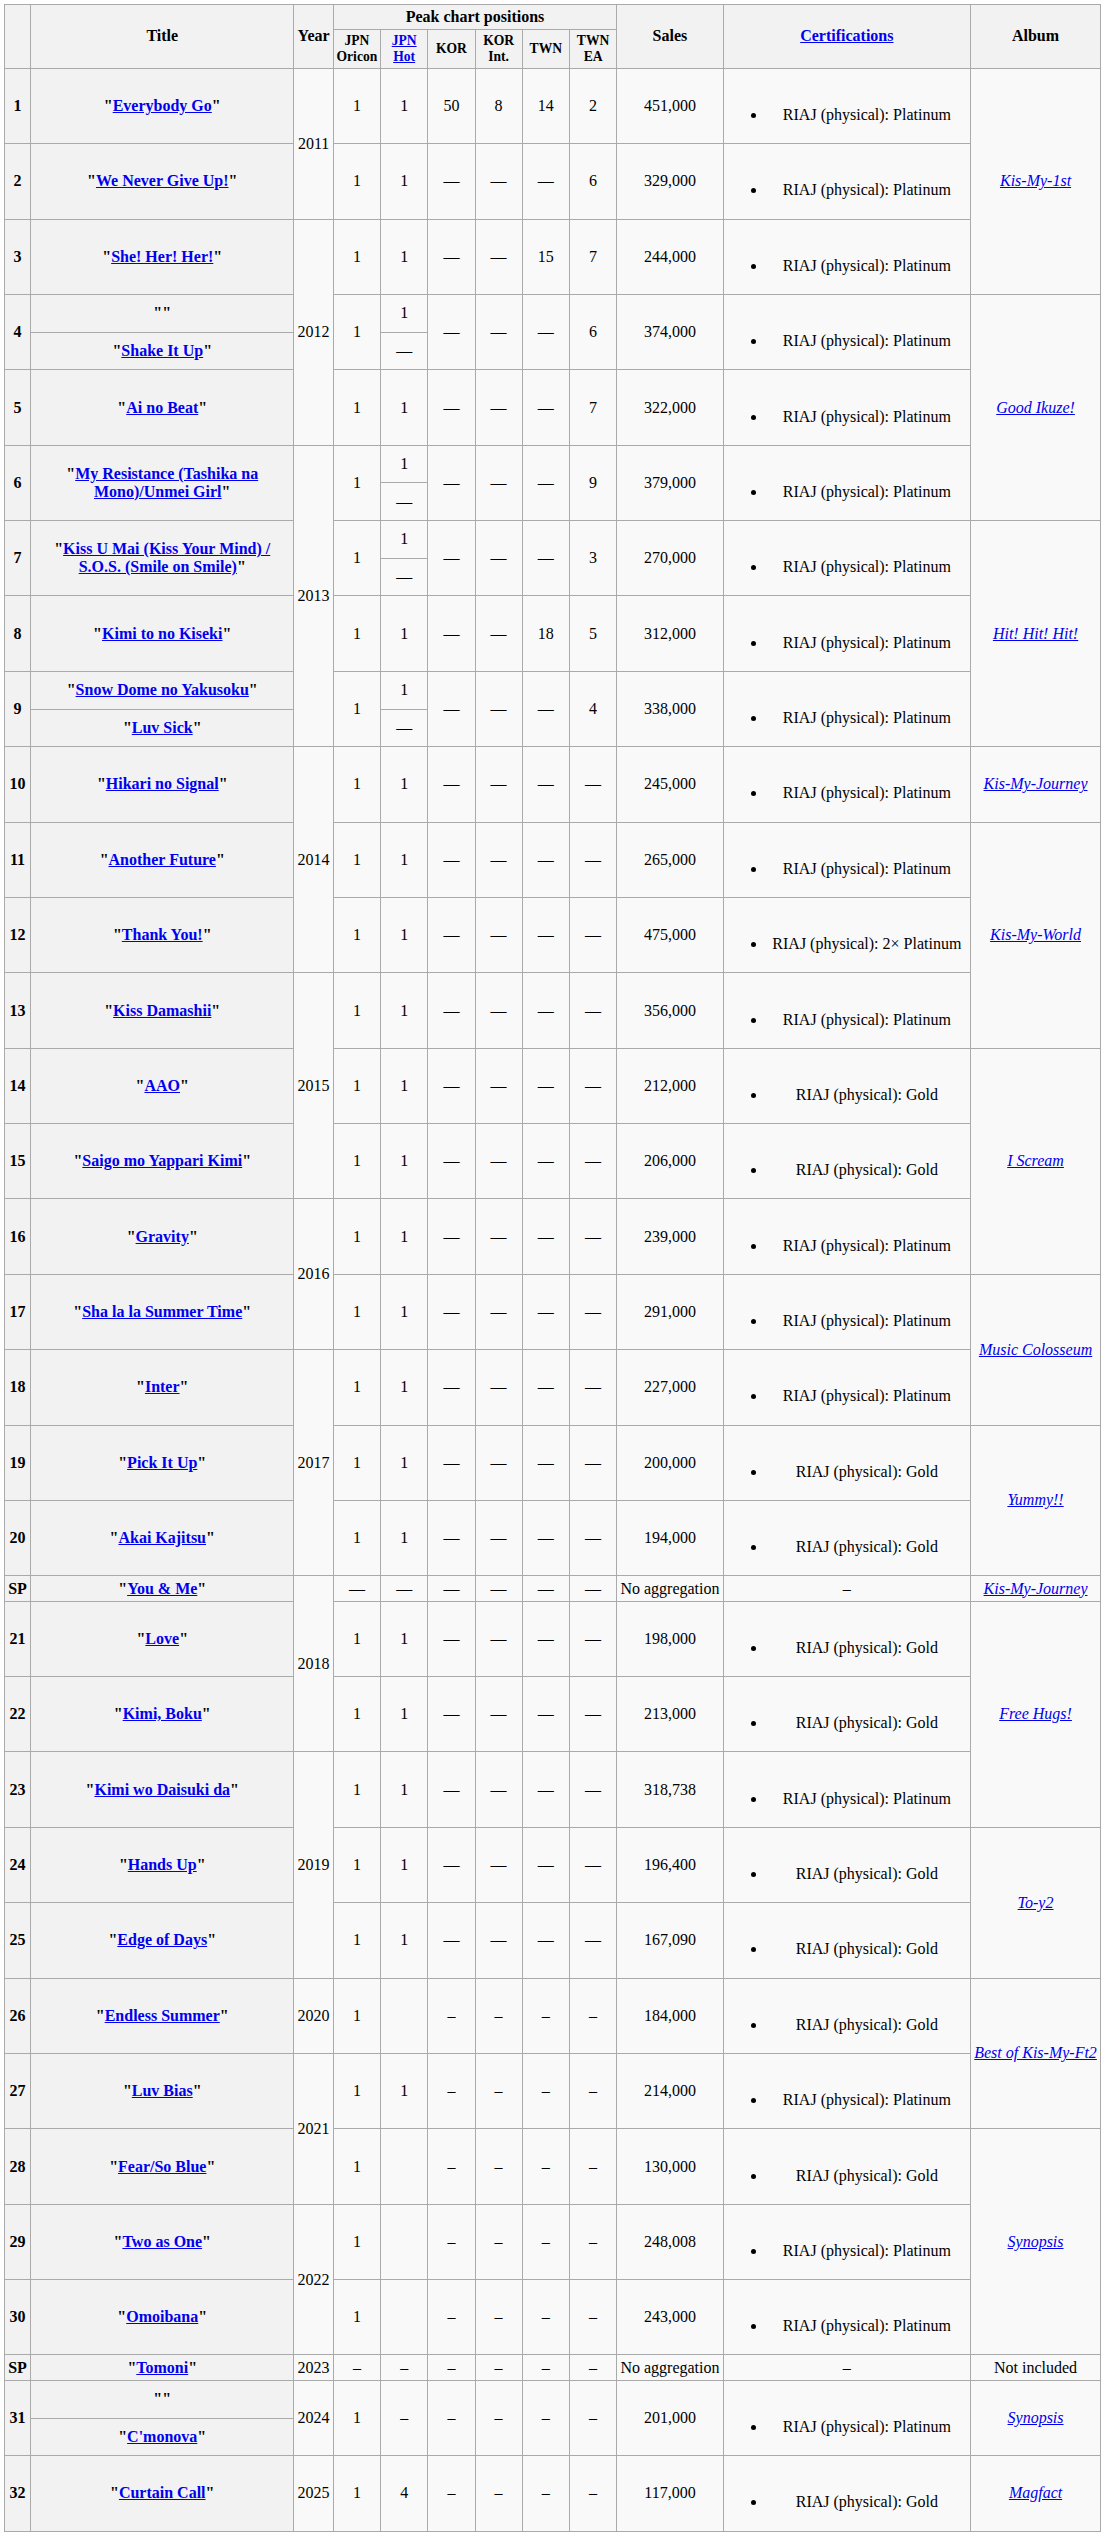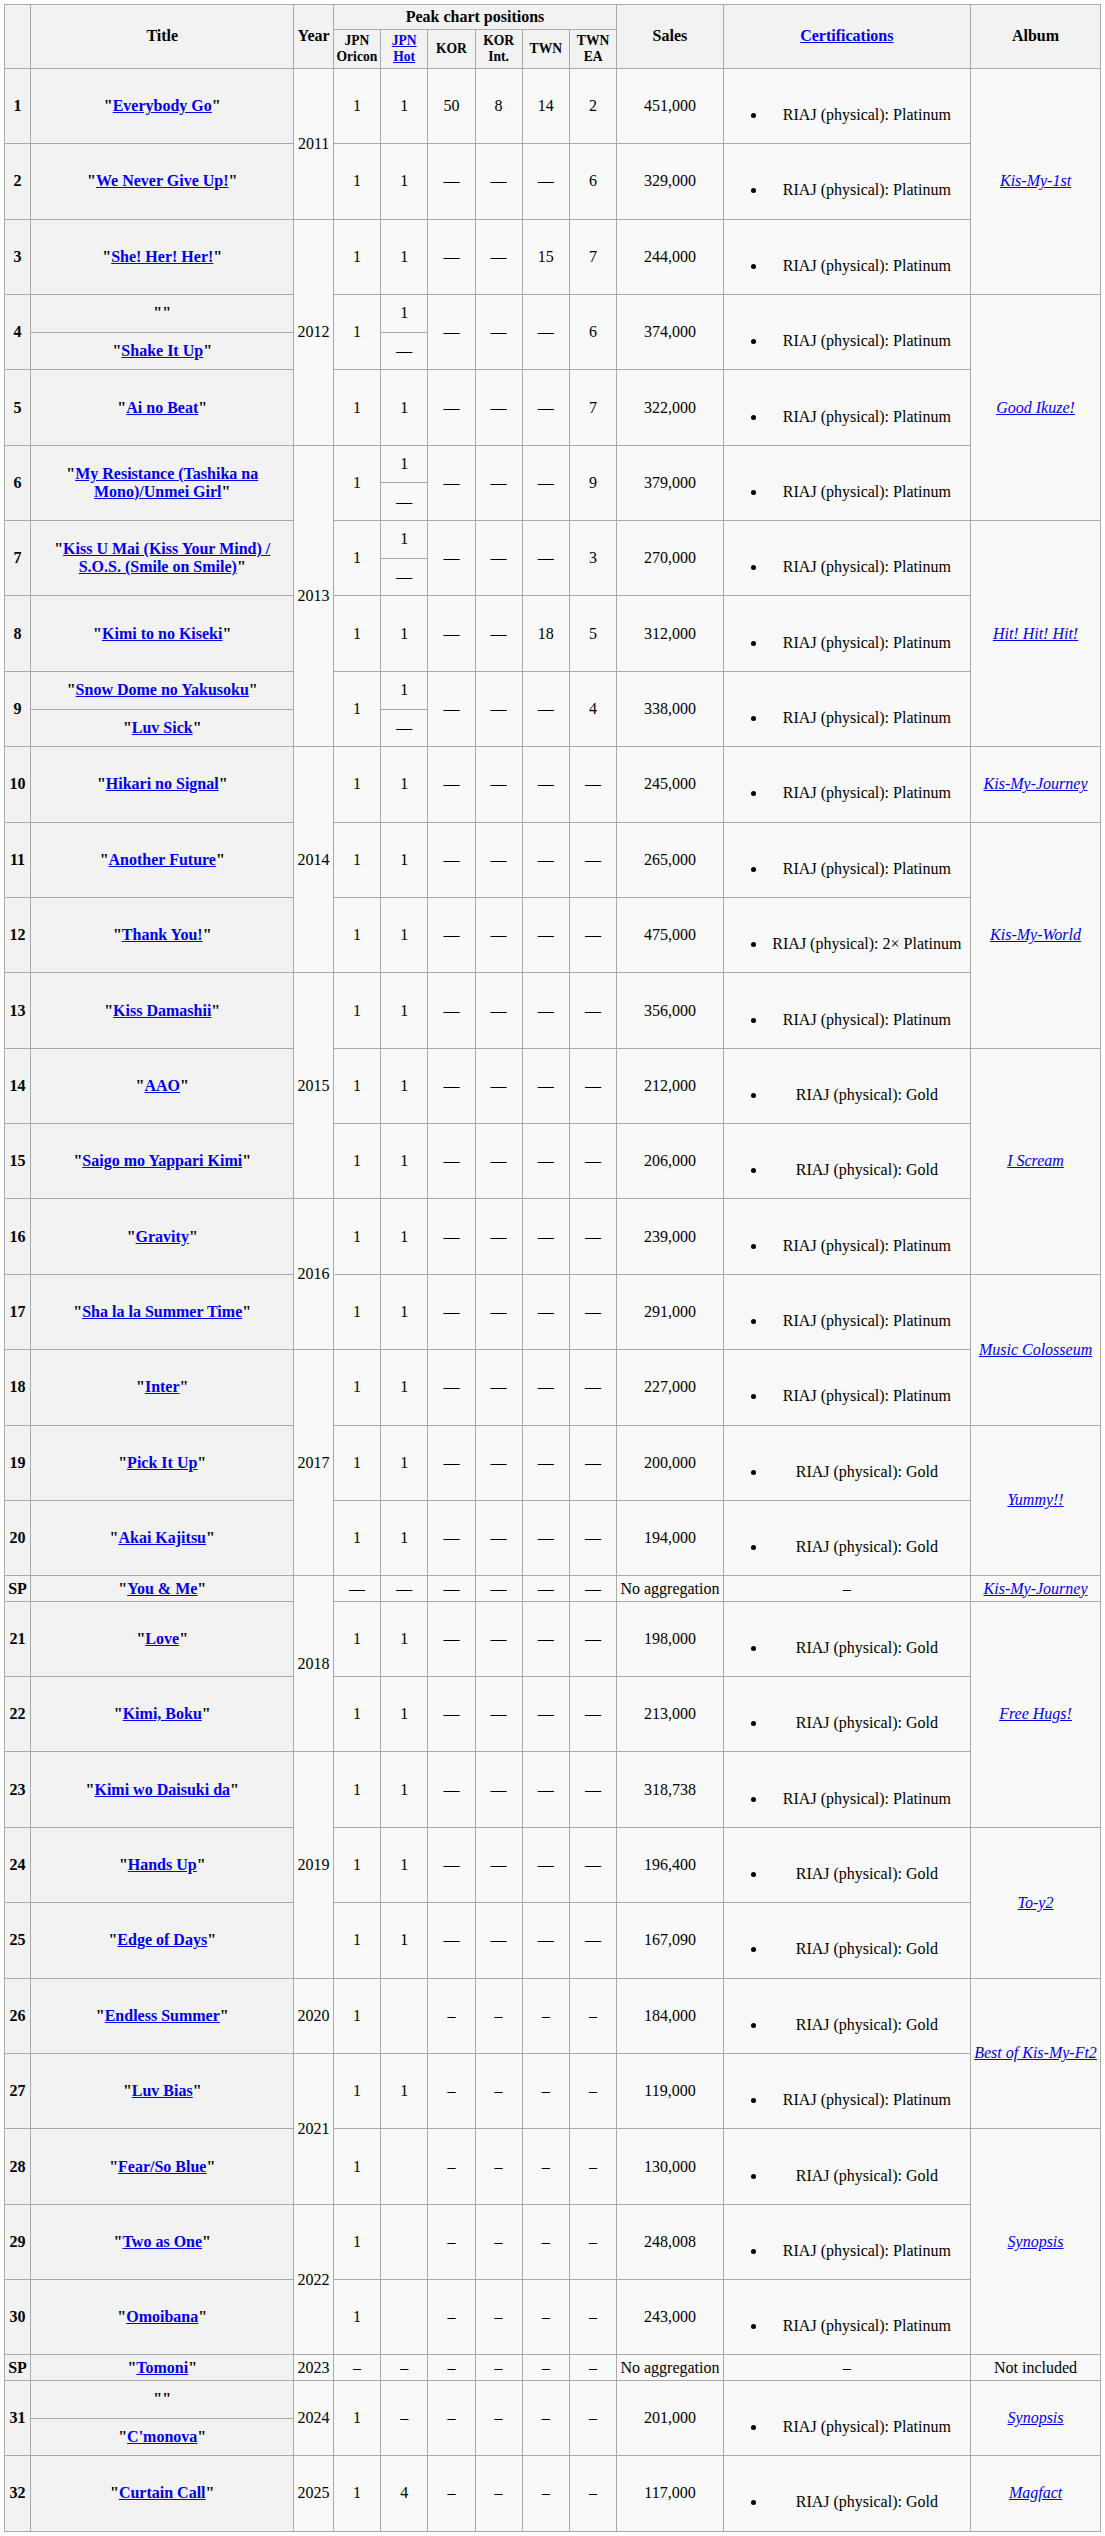"Luv Bias" | Sales: 214,000 -> 119,000
